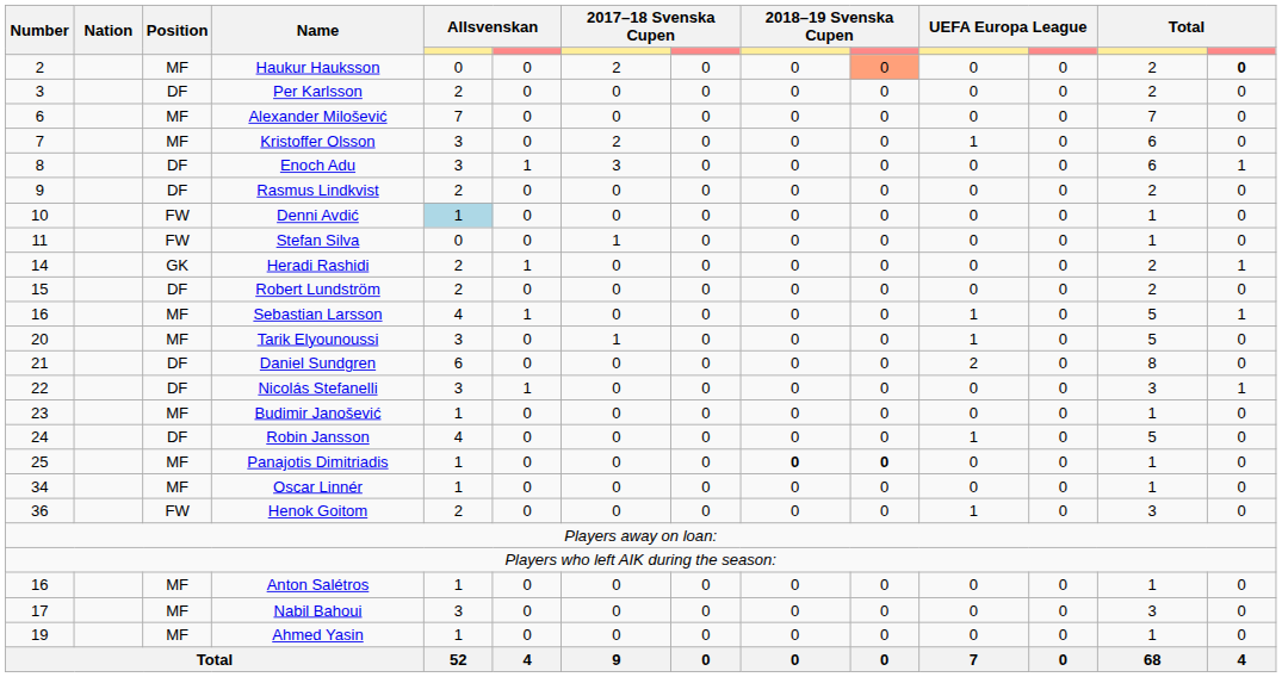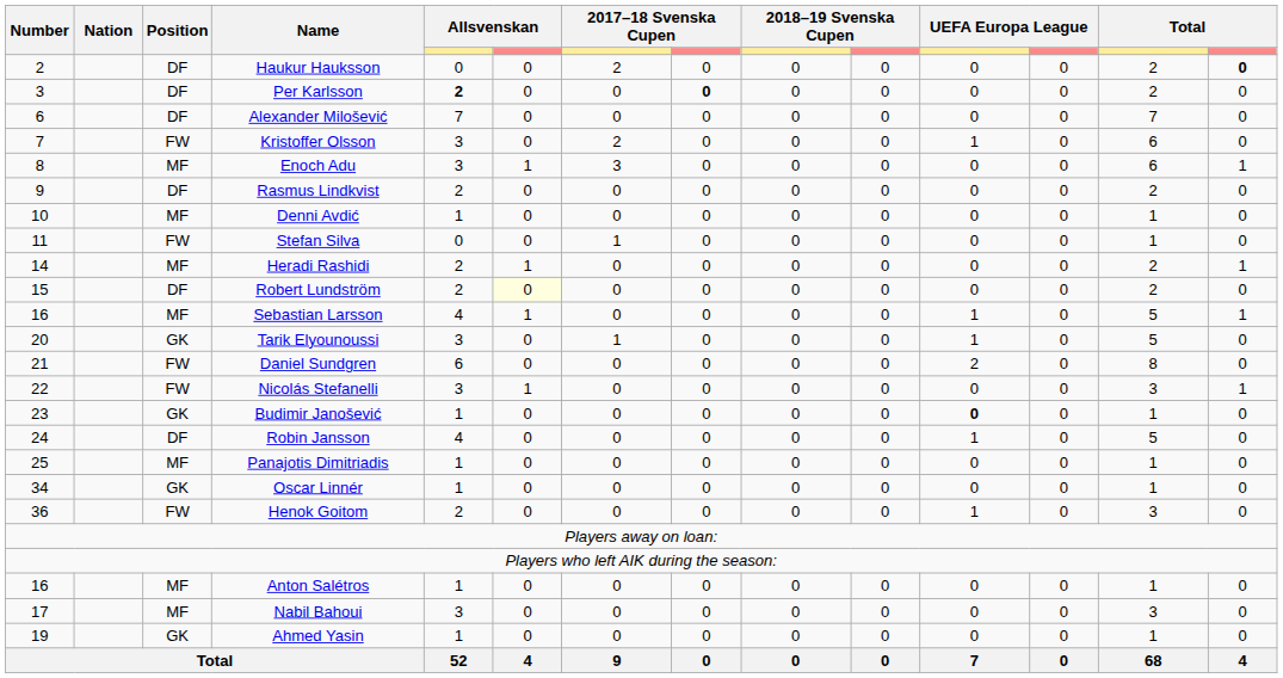Haukur Hauksson | Position: MF -> DF
Haukur Hauksson | column 10: lightsalmon background -> no background
Per Karlsson | column 5: normal -> bold
Per Karlsson | column 8: normal -> bold
Alexander Milošević | Position: MF -> DF
Kristoffer Olsson | Position: MF -> FW
Enoch Adu | Position: DF -> MF
Denni Avdić | Position: FW -> MF
Denni Avdić | column 5: lightblue background -> no background
Heradi Rashidi | Position: GK -> MF
Robert Lundström | column 6: no background -> lightyellow background
Tarik Elyounoussi | Position: MF -> GK
Daniel Sundgren | Position: DF -> FW
Nicolás Stefanelli | Position: DF -> FW
Budimir Janošević | Position: MF -> GK
Budimir Janošević | column 11: normal -> bold
Panajotis Dimitriadis | column 9: bold -> normal
Panajotis Dimitriadis | column 10: bold -> normal
Oscar Linnér | Position: MF -> GK
Ahmed Yasin | Position: MF -> GK
